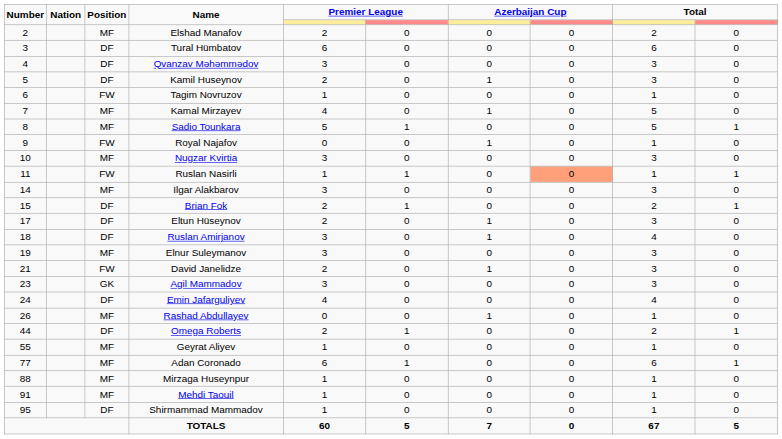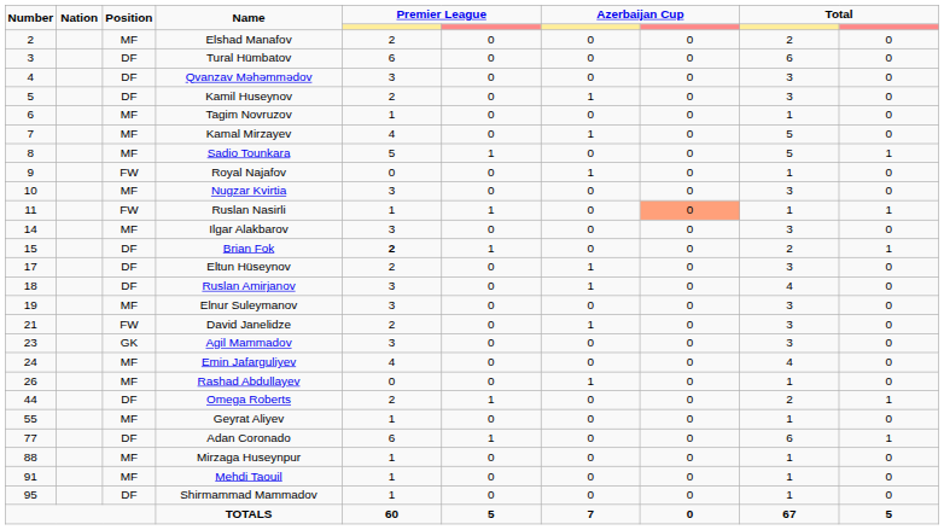Tagim Novruzov | Position: FW -> MF
Brian Fok | column 5: normal -> bold
Emin Jafarguliyev | Position: DF -> MF
Adan Coronado | Position: MF -> DF
